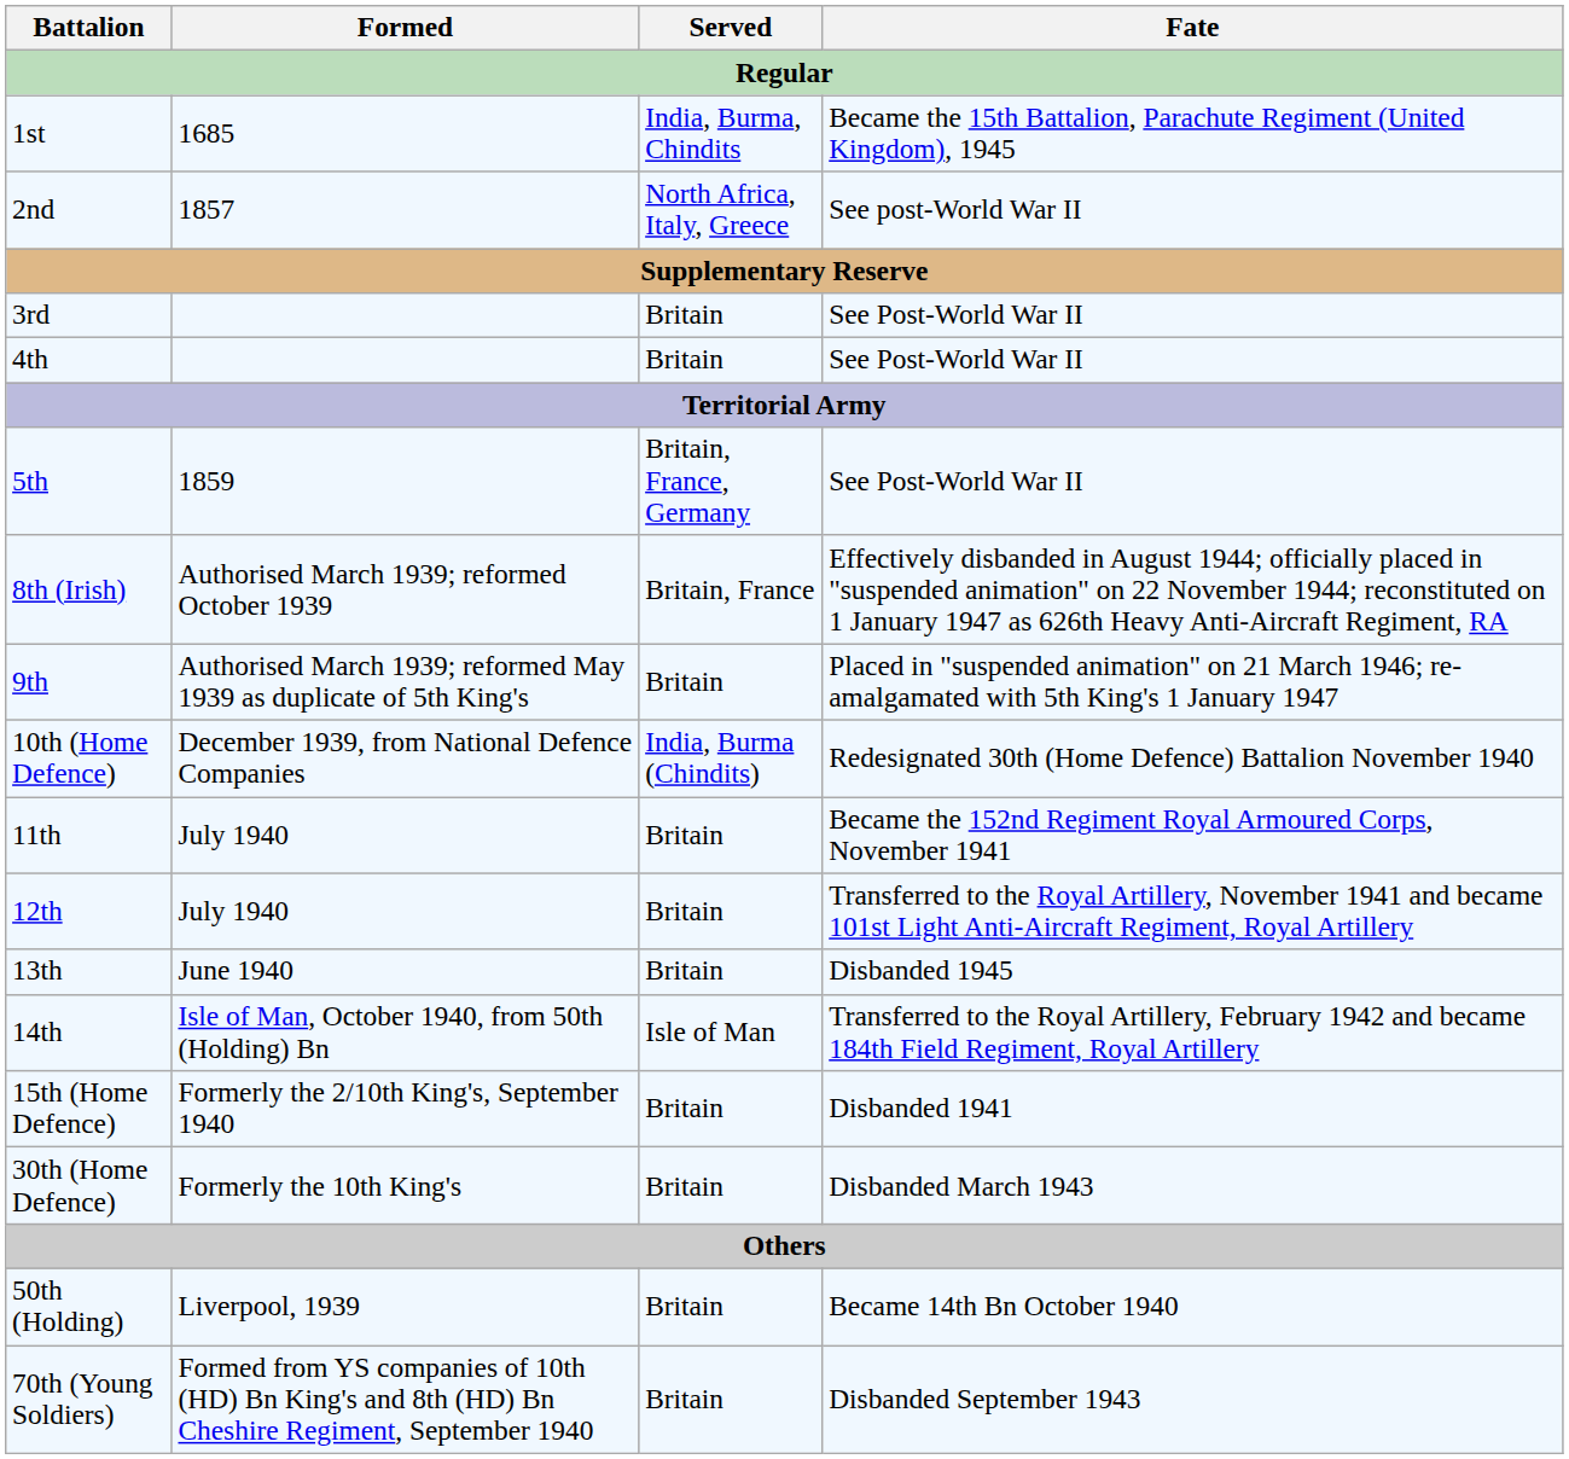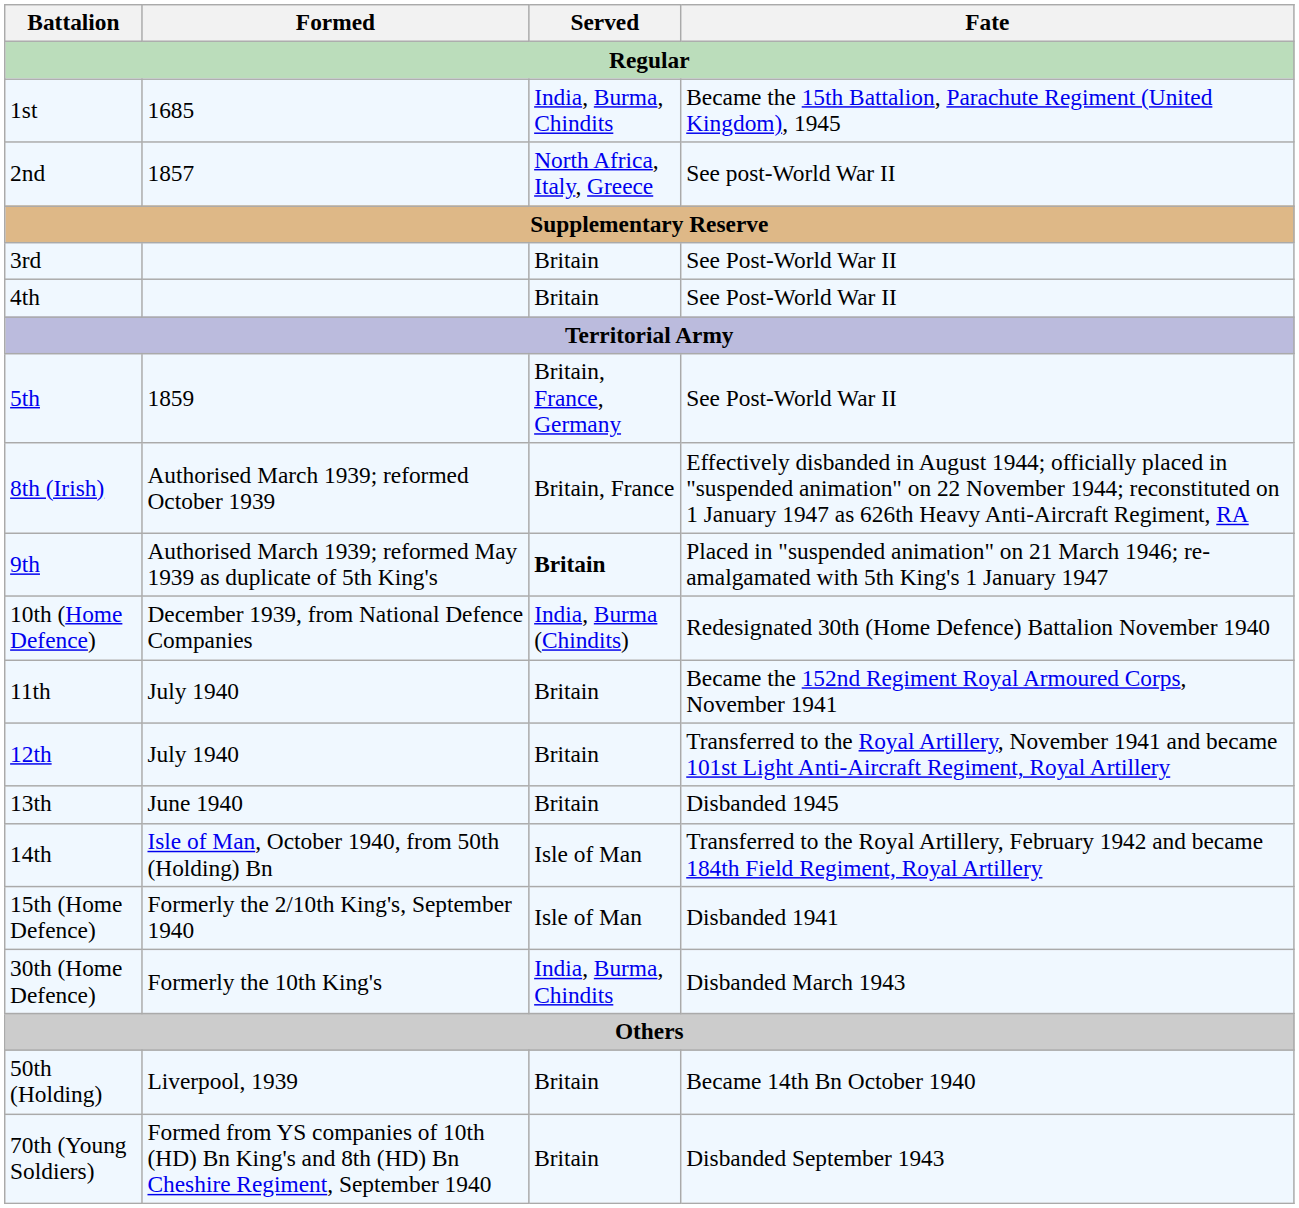9th | Served: normal -> bold
15th (Home Defence) | Served: Britain -> Isle of Man
30th (Home Defence) | Served: Britain -> India, Burma, Chindits
